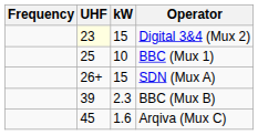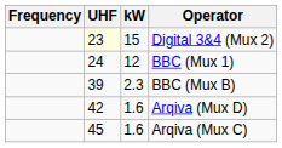BBC (Mux 1) | UHF: 25 -> 24
BBC (Mux 1) | kW: 10 -> 12
- row: 26+ | 15 | SDN (Mux A)
+ row: 42 | 1.6 | Arqiva (Mux D)
